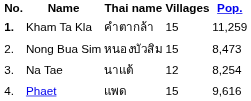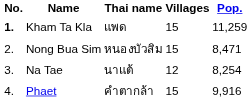Kham Ta Kla | Thai name: คำตากล้า -> แพด
Nong Bua Sim | Pop.: 8,473 -> 8,471
Phaet | Thai name: แพด -> คำตากล้า
Phaet | Pop.: 9,616 -> 9,916
